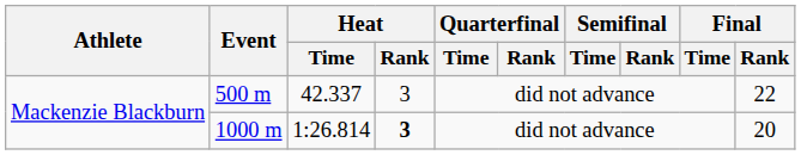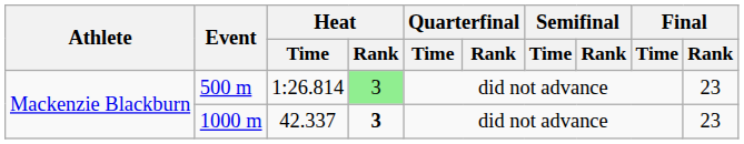500 m | Heat / Time: 42.337 -> 1:26.814
500 m | Heat / Rank: no background -> lightgreen background
500 m | Final / Rank: 22 -> 23
1000 m | Heat / Time: 1:26.814 -> 42.337
1000 m | Final / Rank: 20 -> 23
